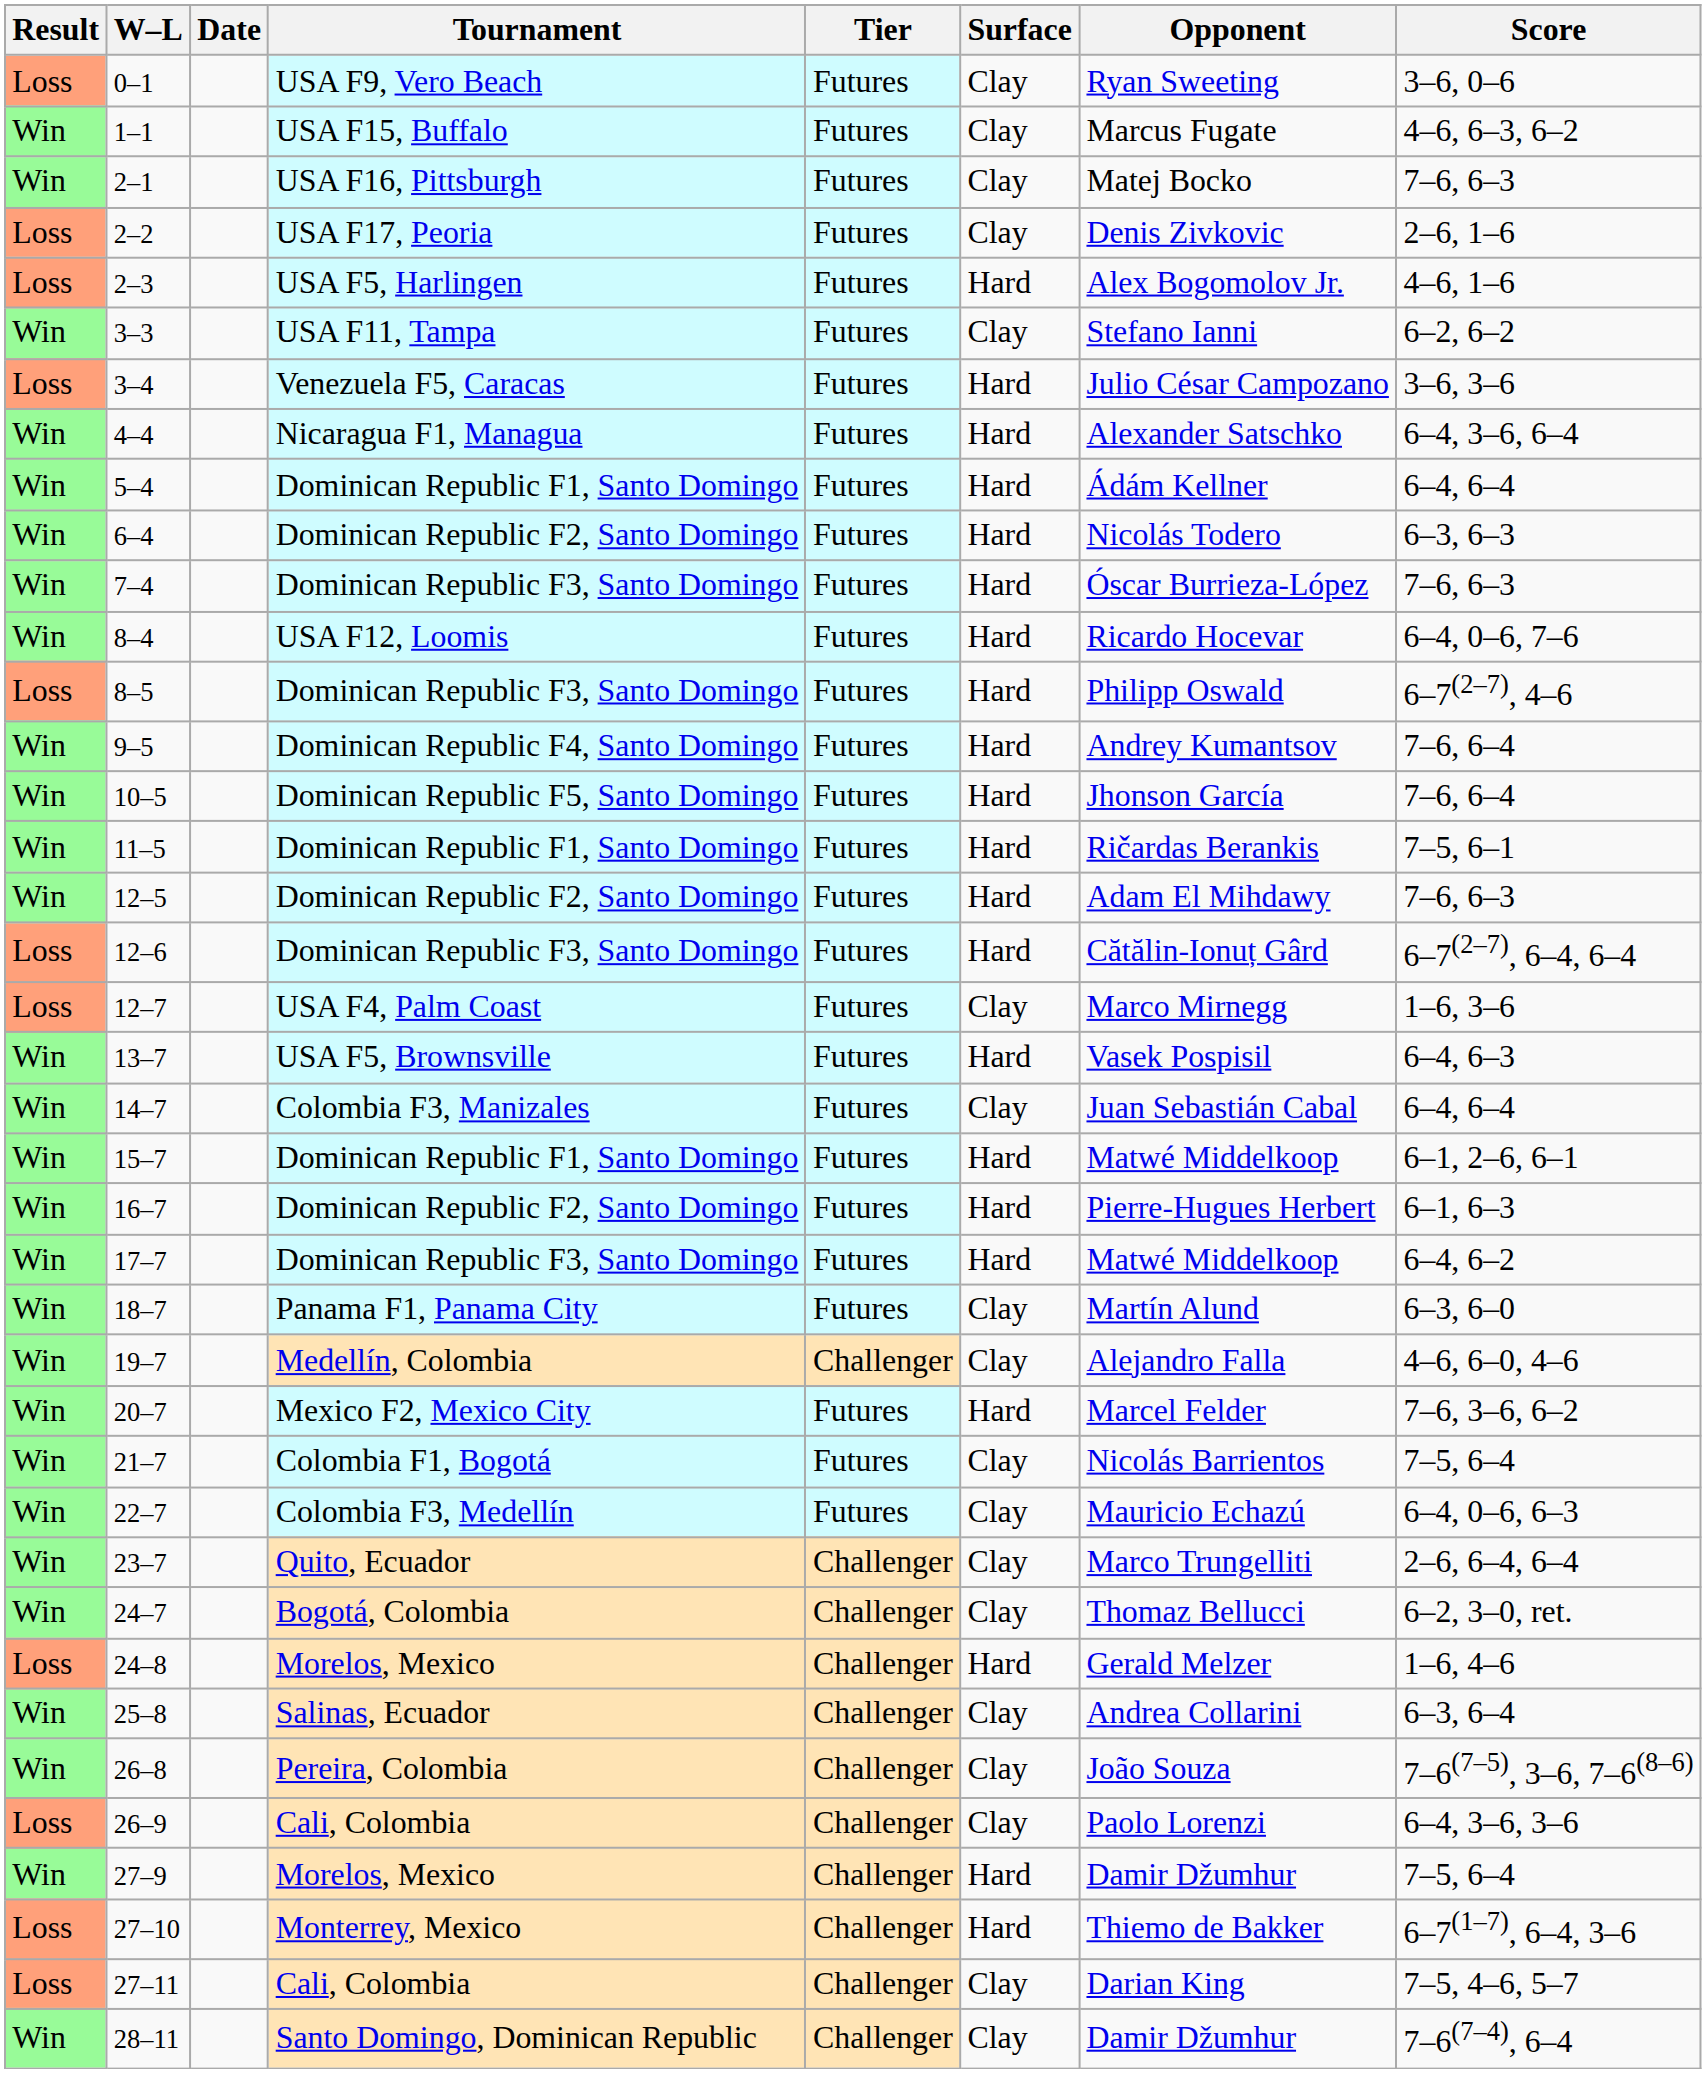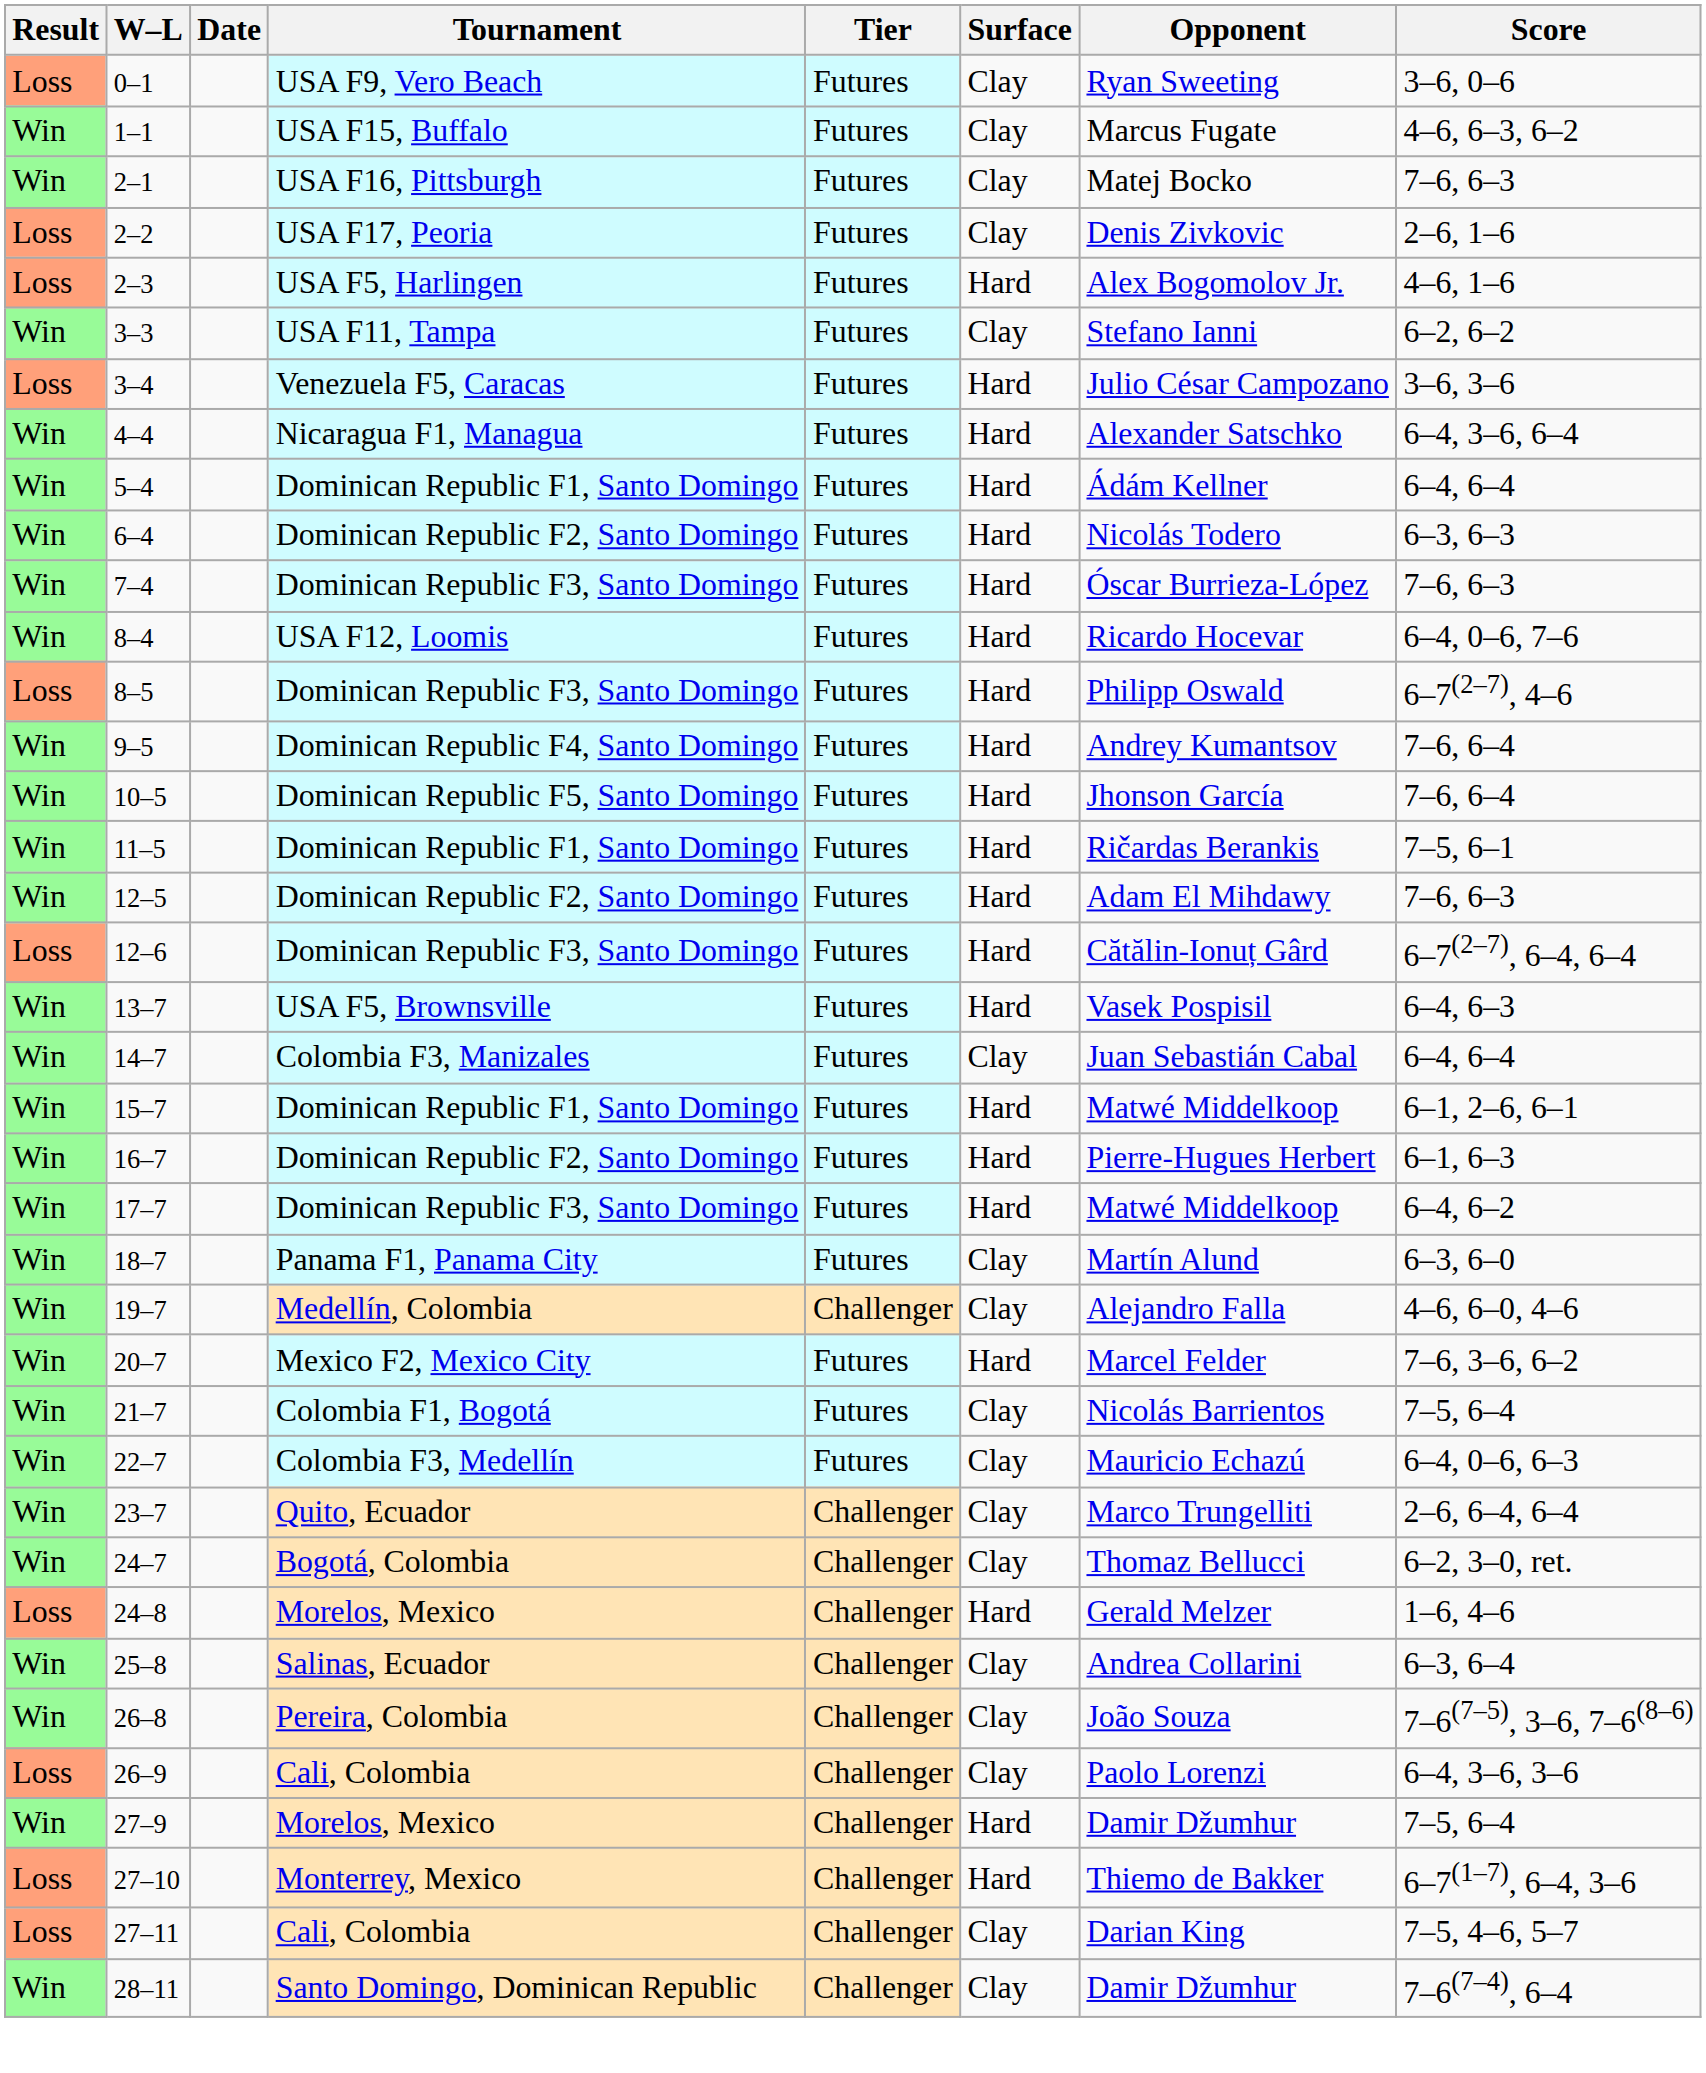- row: Loss | 12–7 | USA F4, Palm Coast | Futures | Clay | Marco Mirnegg | 1–6, 3–6
